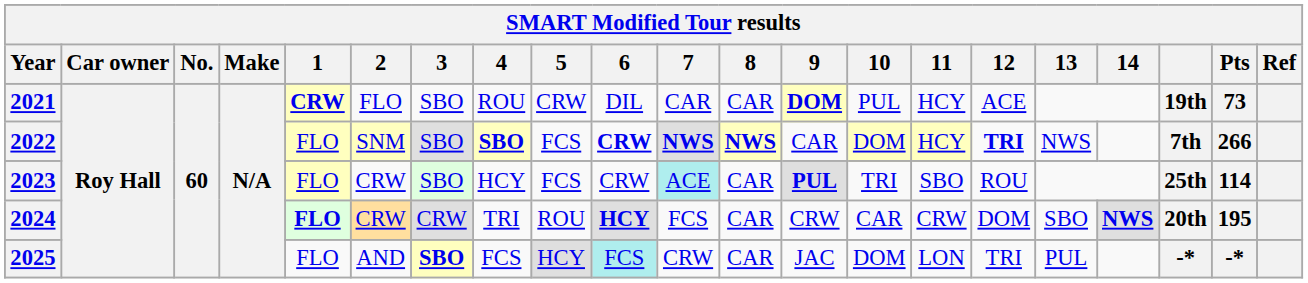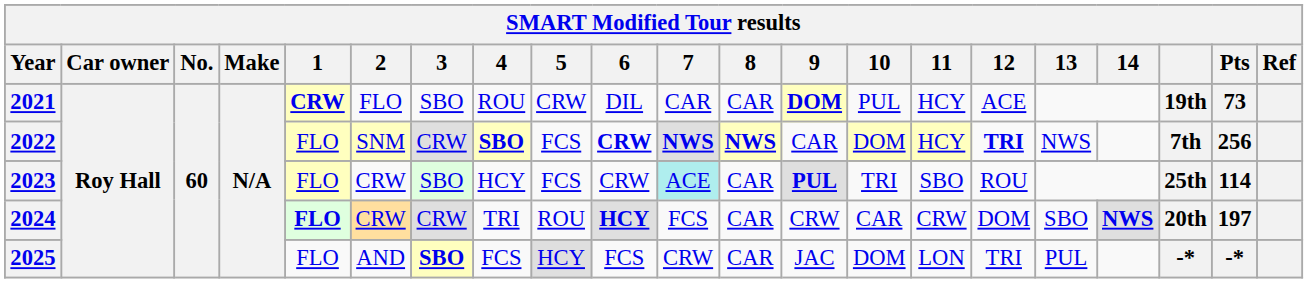2022 | 3: SBO -> CRW
2022 | Pts: 266 -> 256
2024 | Pts: 195 -> 197
2025 | 6: paleturquoise background -> no background
